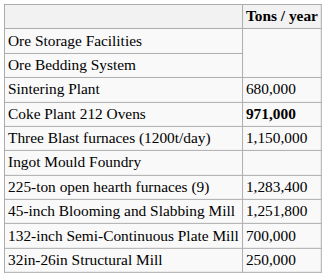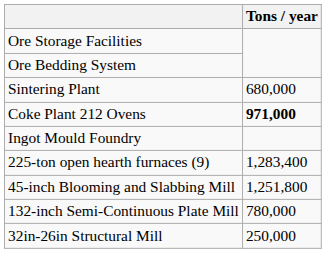- row: Three Blast furnaces (1200t/day) | 1,150,000
132-inch Semi-Continuous Plate Mill | Tons / year: 700,000 -> 780,000
